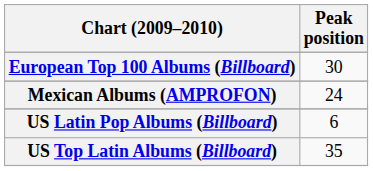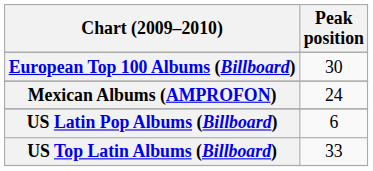US Top Latin Albums (Billboard) | Peak position: 35 -> 33
